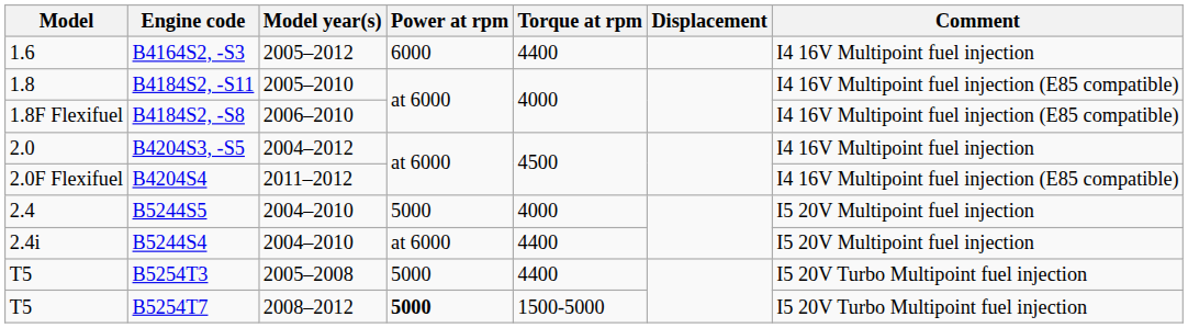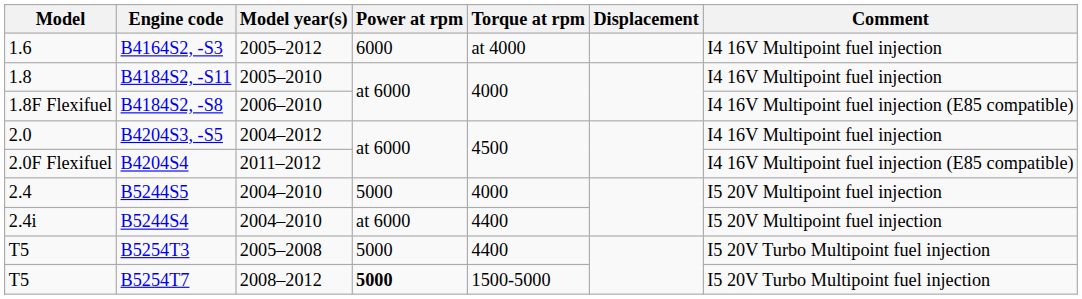B4164S2, -S3 | Torque at rpm: 4400 -> at 4000
B4184S2, -S11 | Comment: I4 16V Multipoint fuel injection (E85 compatible) -> I4 16V Multipoint fuel injection
